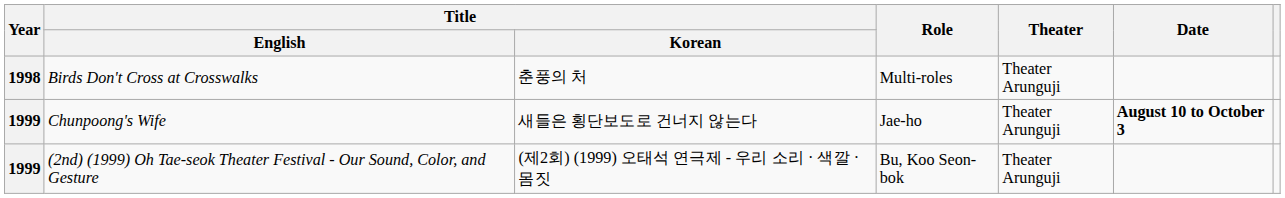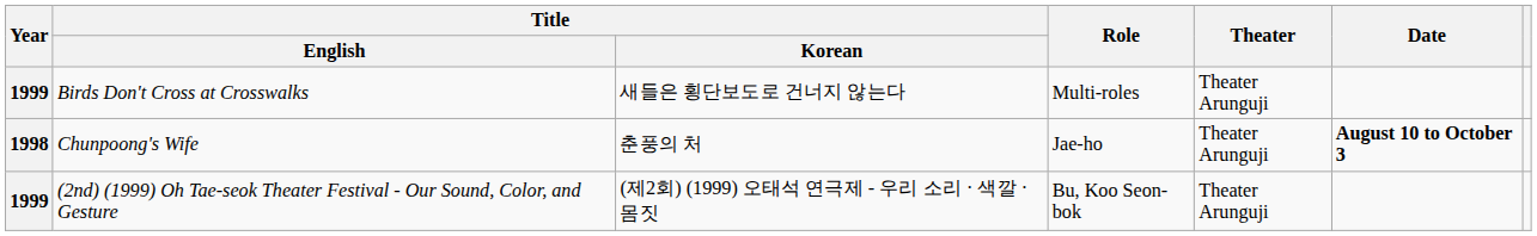Birds Don't Cross at Crosswalks | Year: 1998 -> 1999
Birds Don't Cross at Crosswalks | Title / Korean: 춘풍의 처 -> 새들은 횡단보도로 건너지 않는다
Chunpoong's Wife | Year: 1999 -> 1998
Chunpoong's Wife | Title / Korean: 새들은 횡단보도로 건너지 않는다 -> 춘풍의 처
